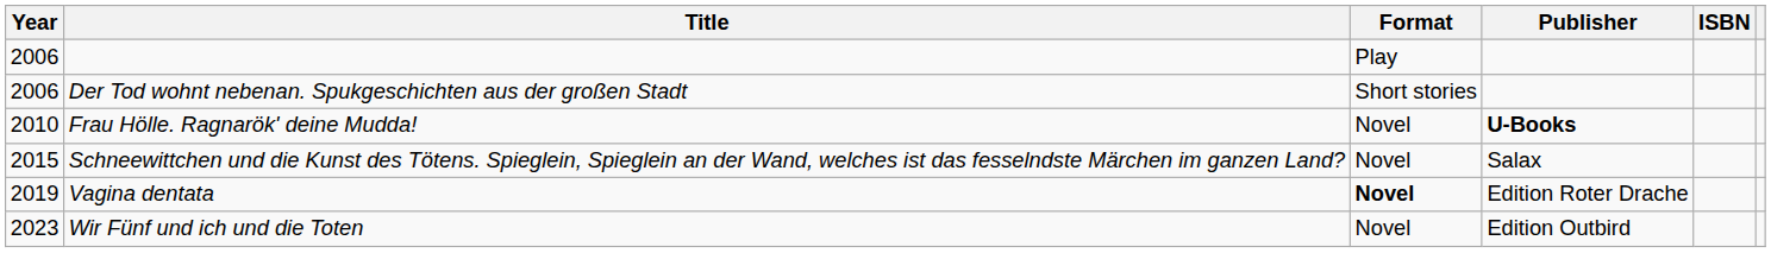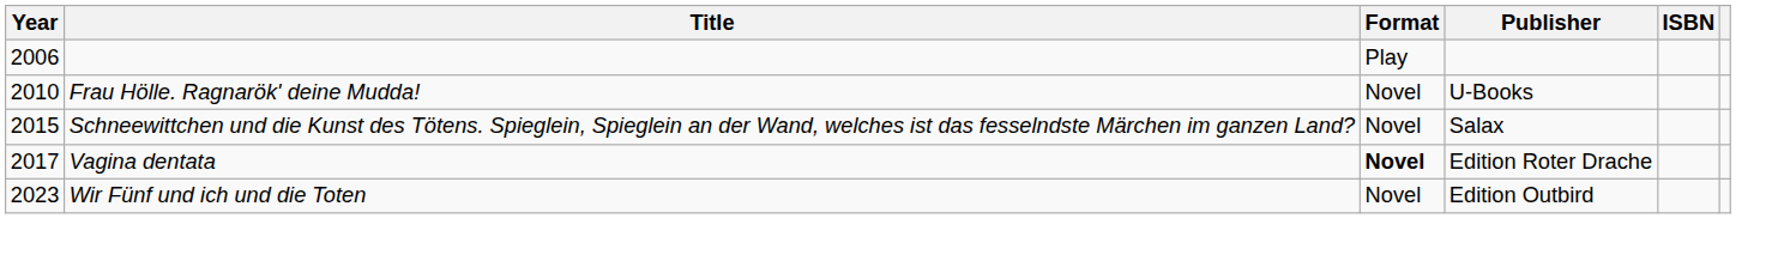- row: 2006 | Der Tod wohnt nebenan. Spukgeschichten aus der großen Stadt | Short stories
Frau Hölle. Ragnarök' deine Mudda! | Publisher: bold -> normal
Vagina dentata | Year: 2019 -> 2017
